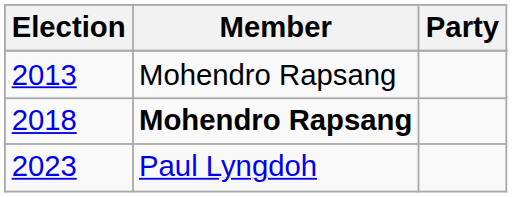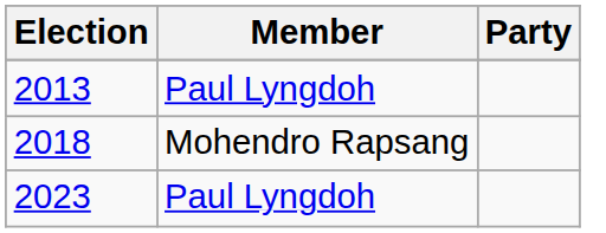2013 | Member: Mohendro Rapsang -> Paul Lyngdoh
2018 | Member: bold -> normal
